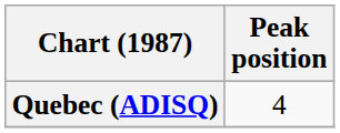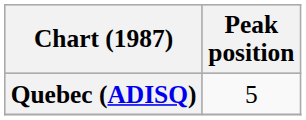Quebec (ADISQ) | Peak position: 4 -> 5
